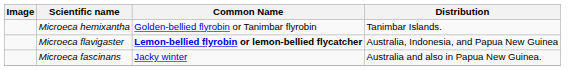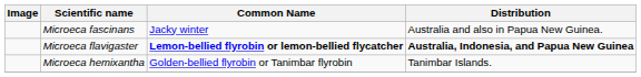rows swapped: Microeca hemixantha <-> Microeca fascinans
Microeca flavigaster | Distribution: normal -> bold
